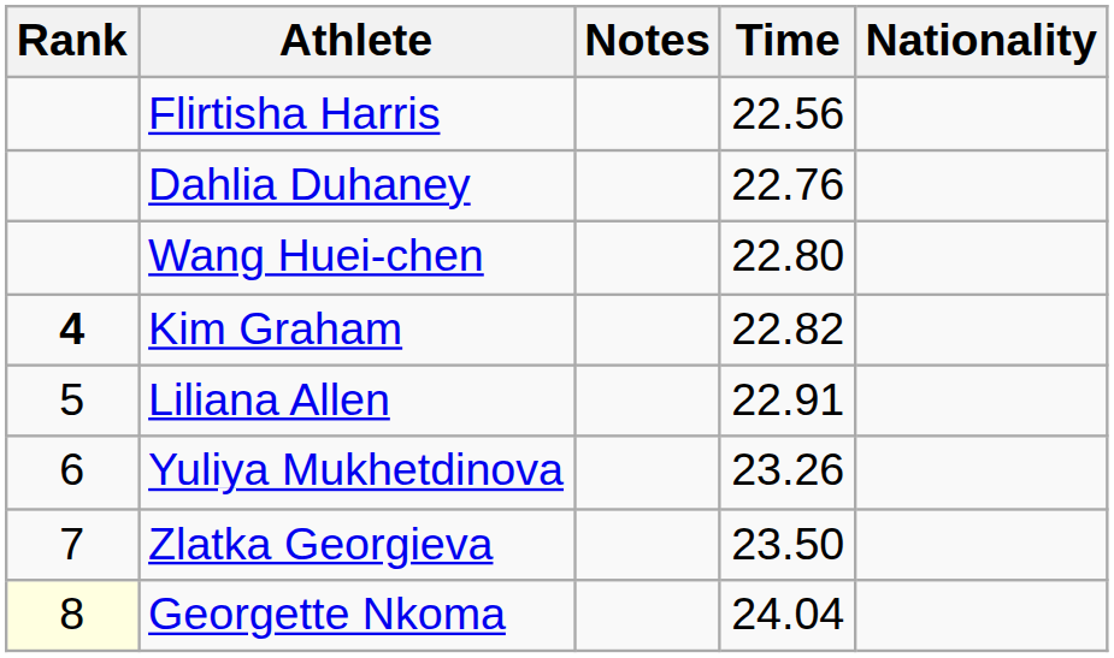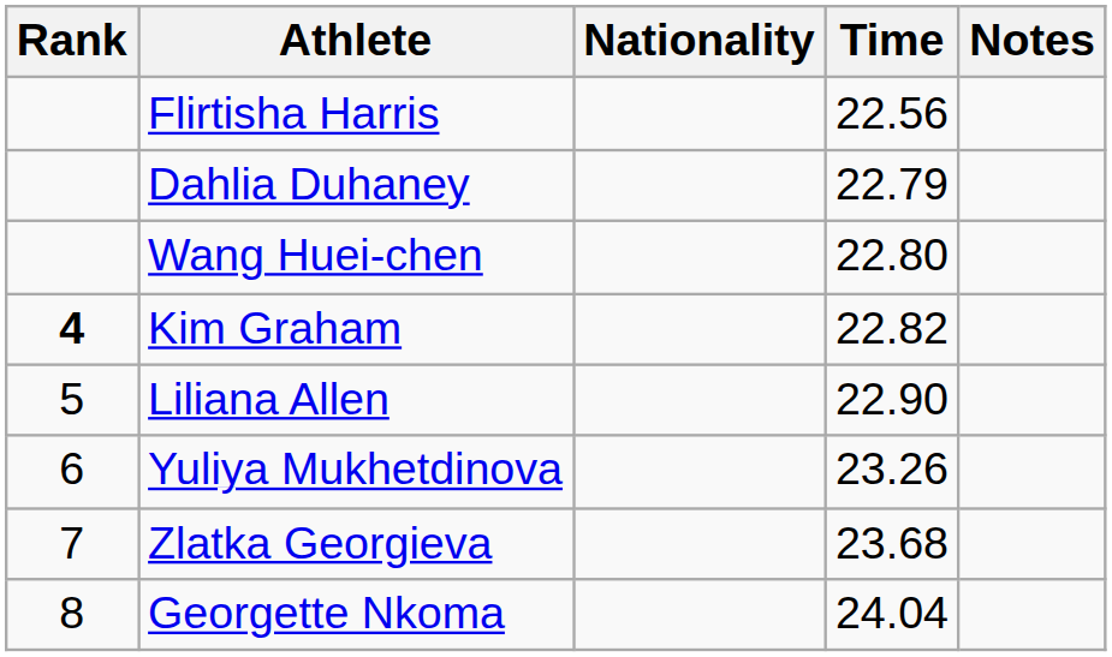columns swapped: Nationality <-> Notes
Dahlia Duhaney | Time: 22.76 -> 22.79
Liliana Allen | Time: 22.91 -> 22.90
Zlatka Georgieva | Time: 23.50 -> 23.68
Georgette Nkoma | Rank: lightyellow background -> no background
